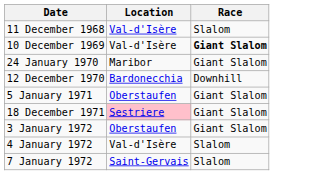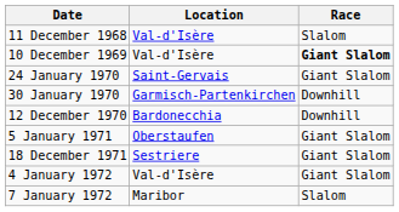24 January 1970 | Location: Maribor -> Saint-Gervais
+ row: 30 January 1970 | Garmisch-Partenkirchen | Downhill
18 December 1971 | Location: pink background -> no background
- row: 3 January 1972 | Oberstaufen | Giant Slalom
4 January 1972 | Race: Slalom -> Giant Slalom
7 January 1972 | Location: Saint-Gervais -> Maribor
